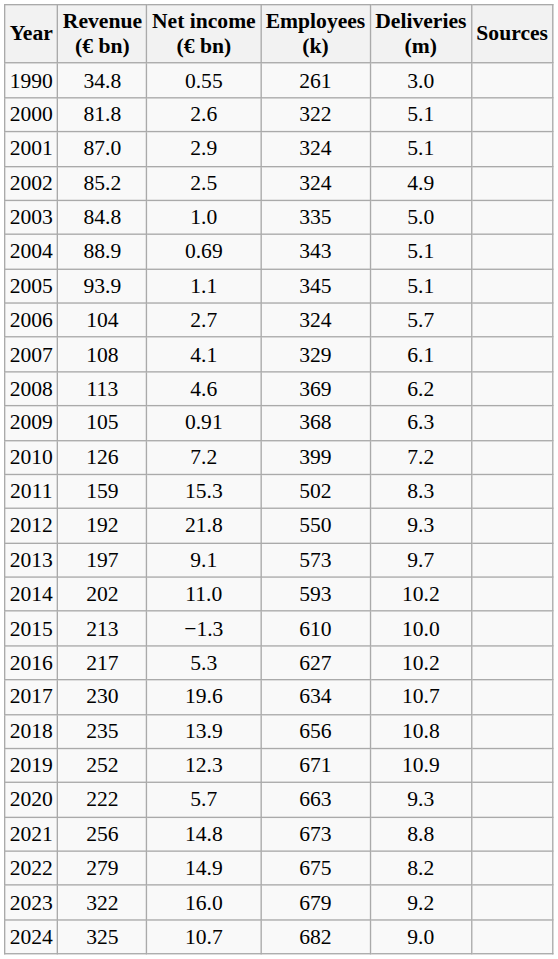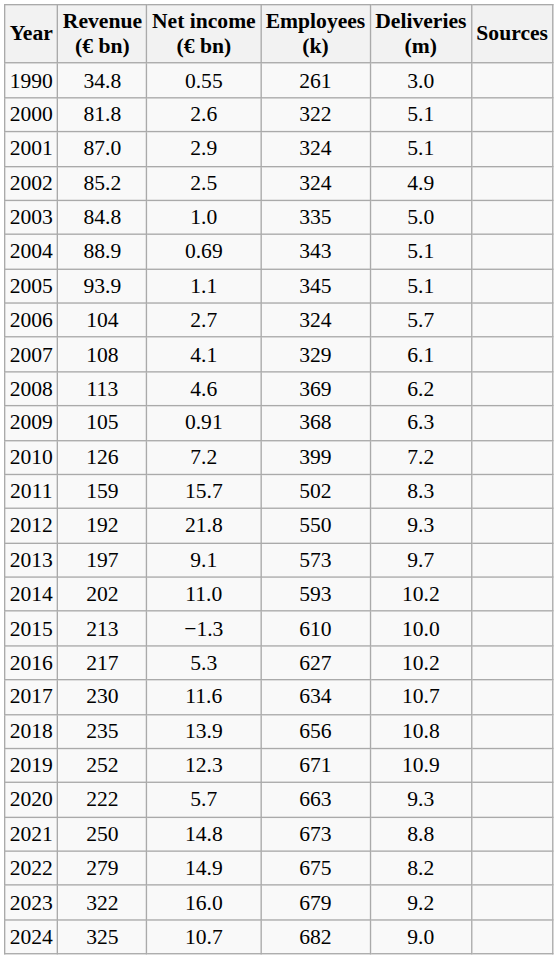2011 | Net income (€ bn): 15.3 -> 15.7
2017 | Net income (€ bn): 19.6 -> 11.6
2021 | Revenue (€ bn): 256 -> 250
